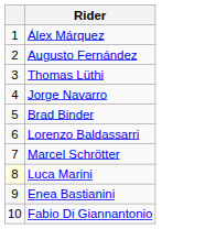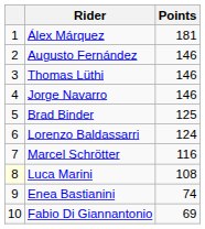+ column: Points | 181 | 146 | 146 | 146 | 125 | 124 | 116 | 108 | 74 | 69
